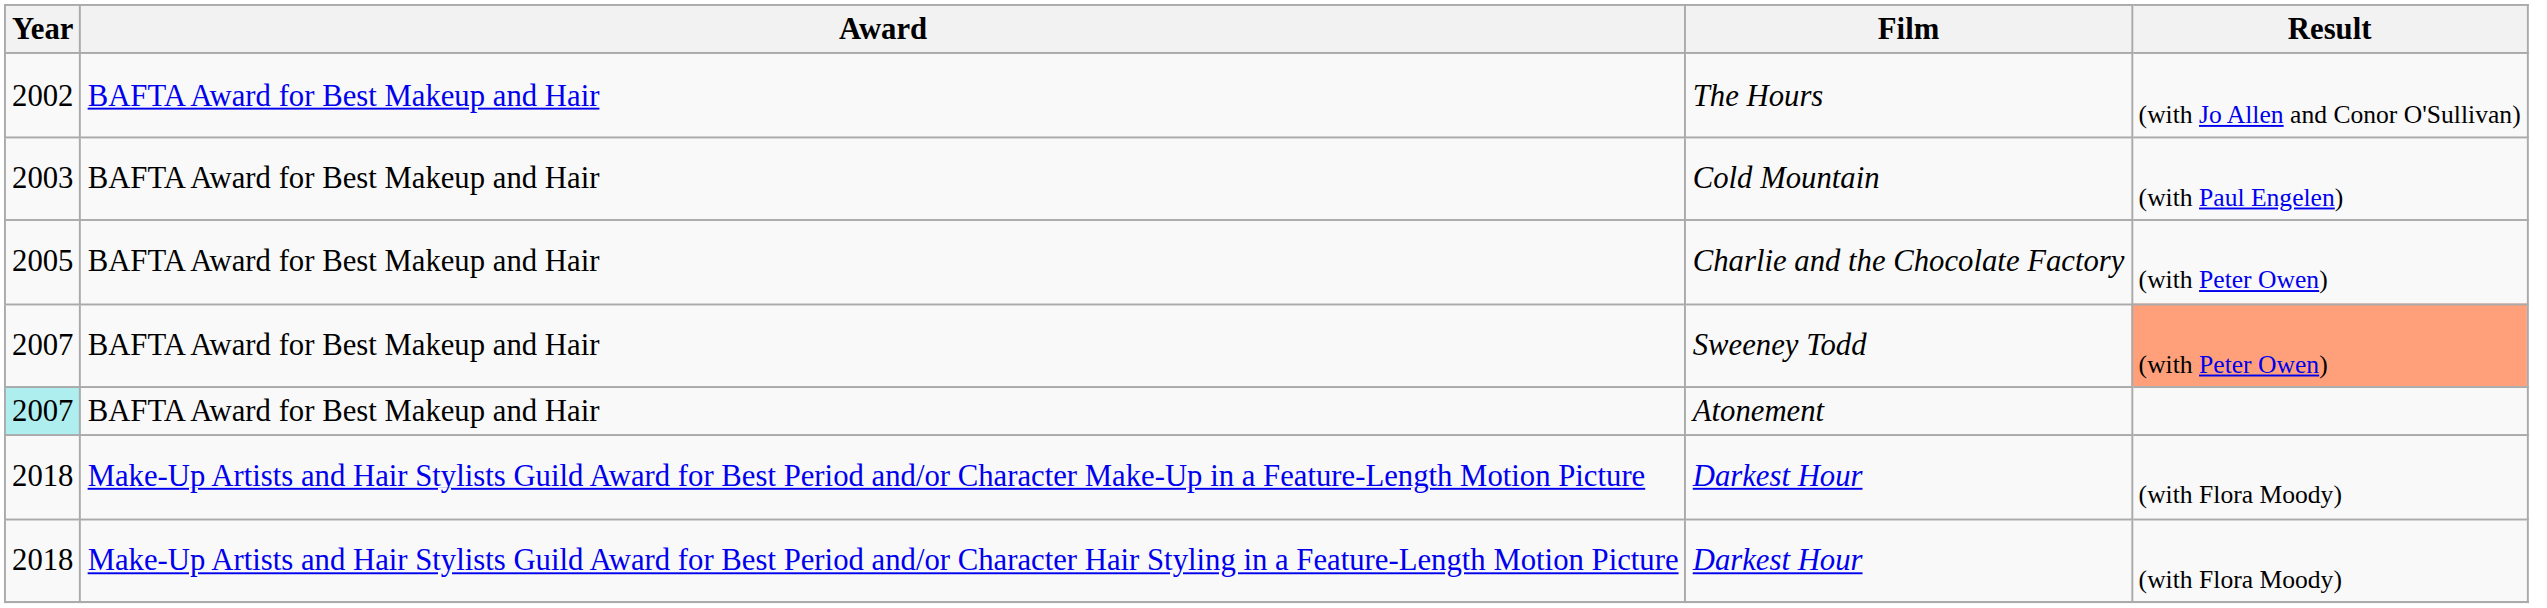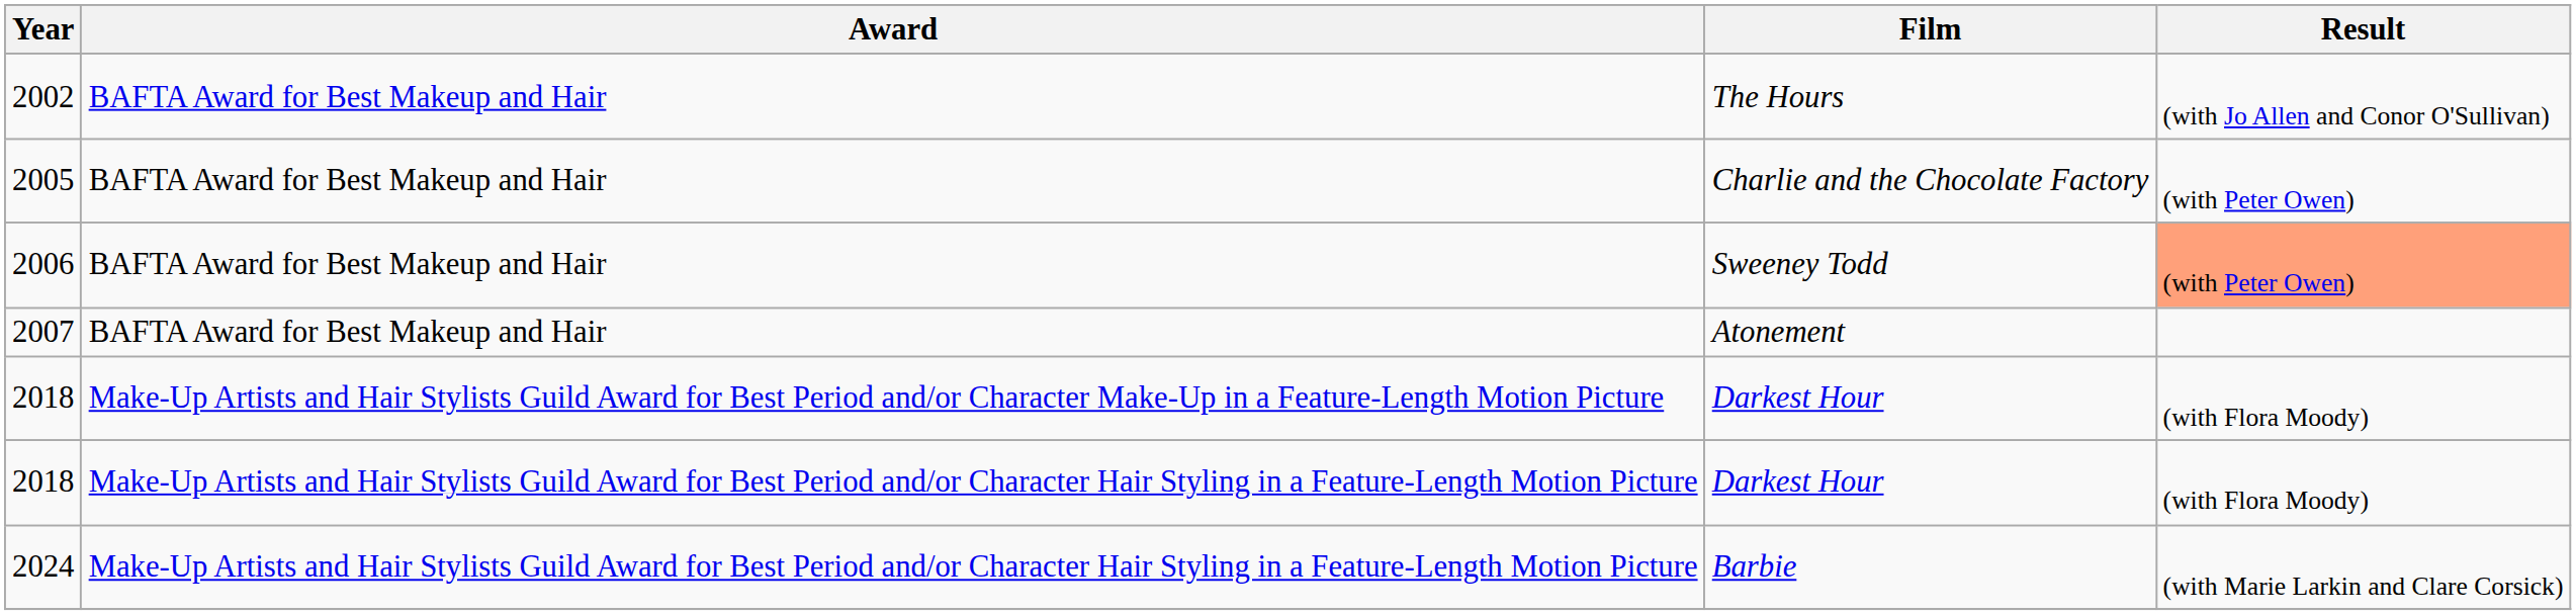- row: 2003 | BAFTA Award for Best Makeup and Hair | Cold Mountain | (with Paul Engelen)
Sweeney Todd | Year: 2007 -> 2006
Atonement | Year: paleturquoise background -> no background
+ row: 2024 | Make-Up Artists and Hair Stylists Guild Award for Best Period and/or Character Hair Styling in a Feature-Length Motion Picture | Barbie | (with Marie Larkin and Clare Corsick)
